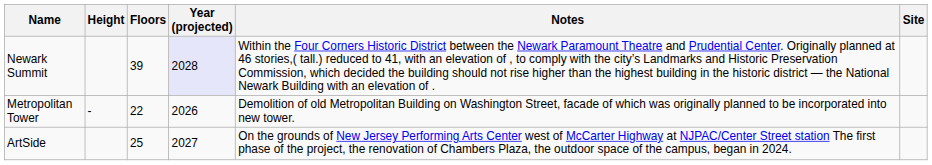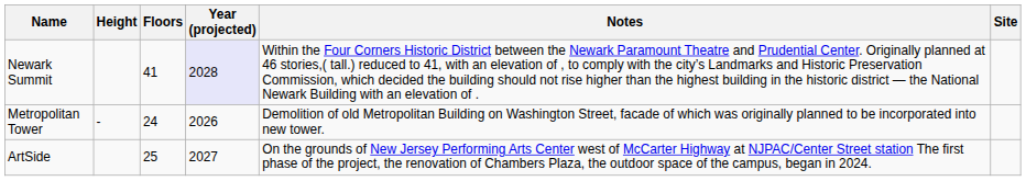Newark Summit | Floors: 39 -> 41
Metropolitan Tower | Floors: 22 -> 24
